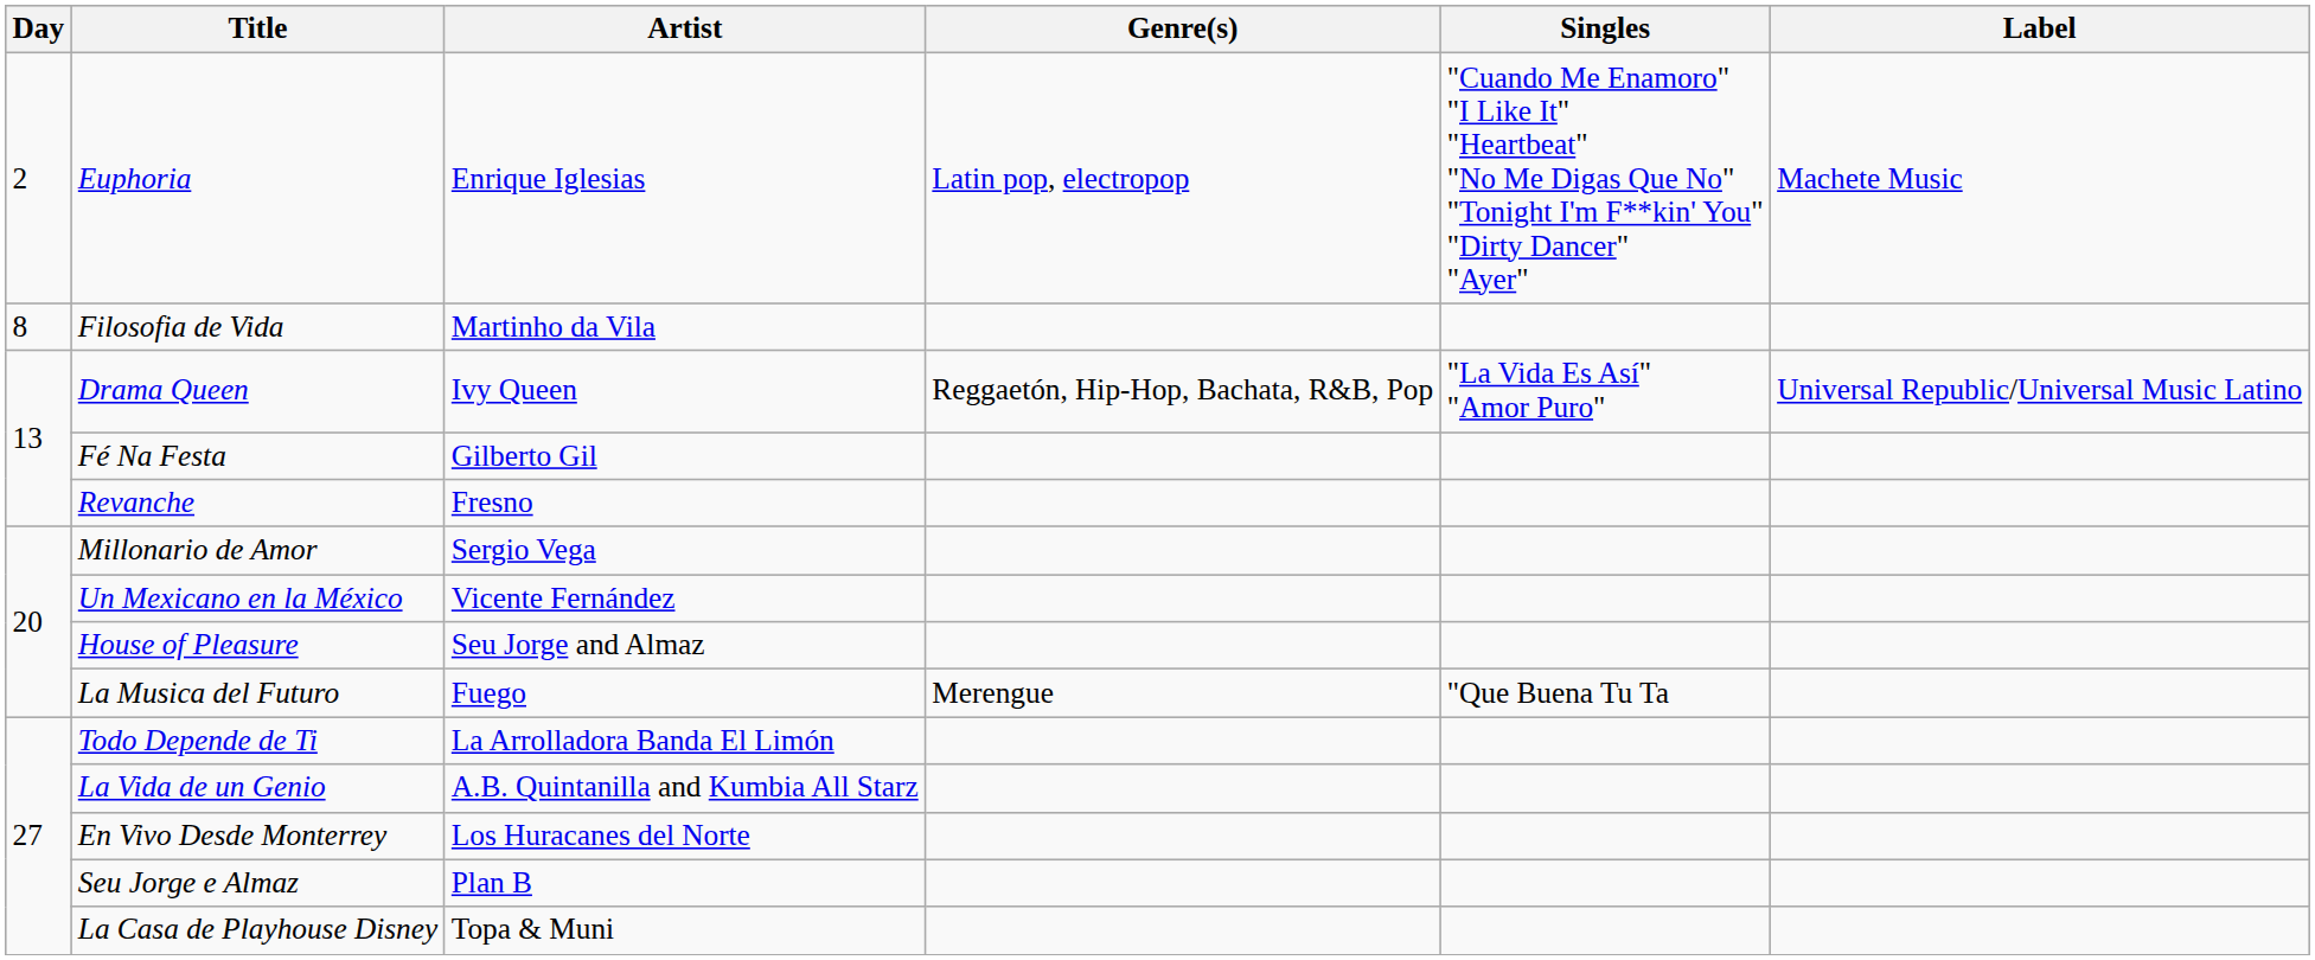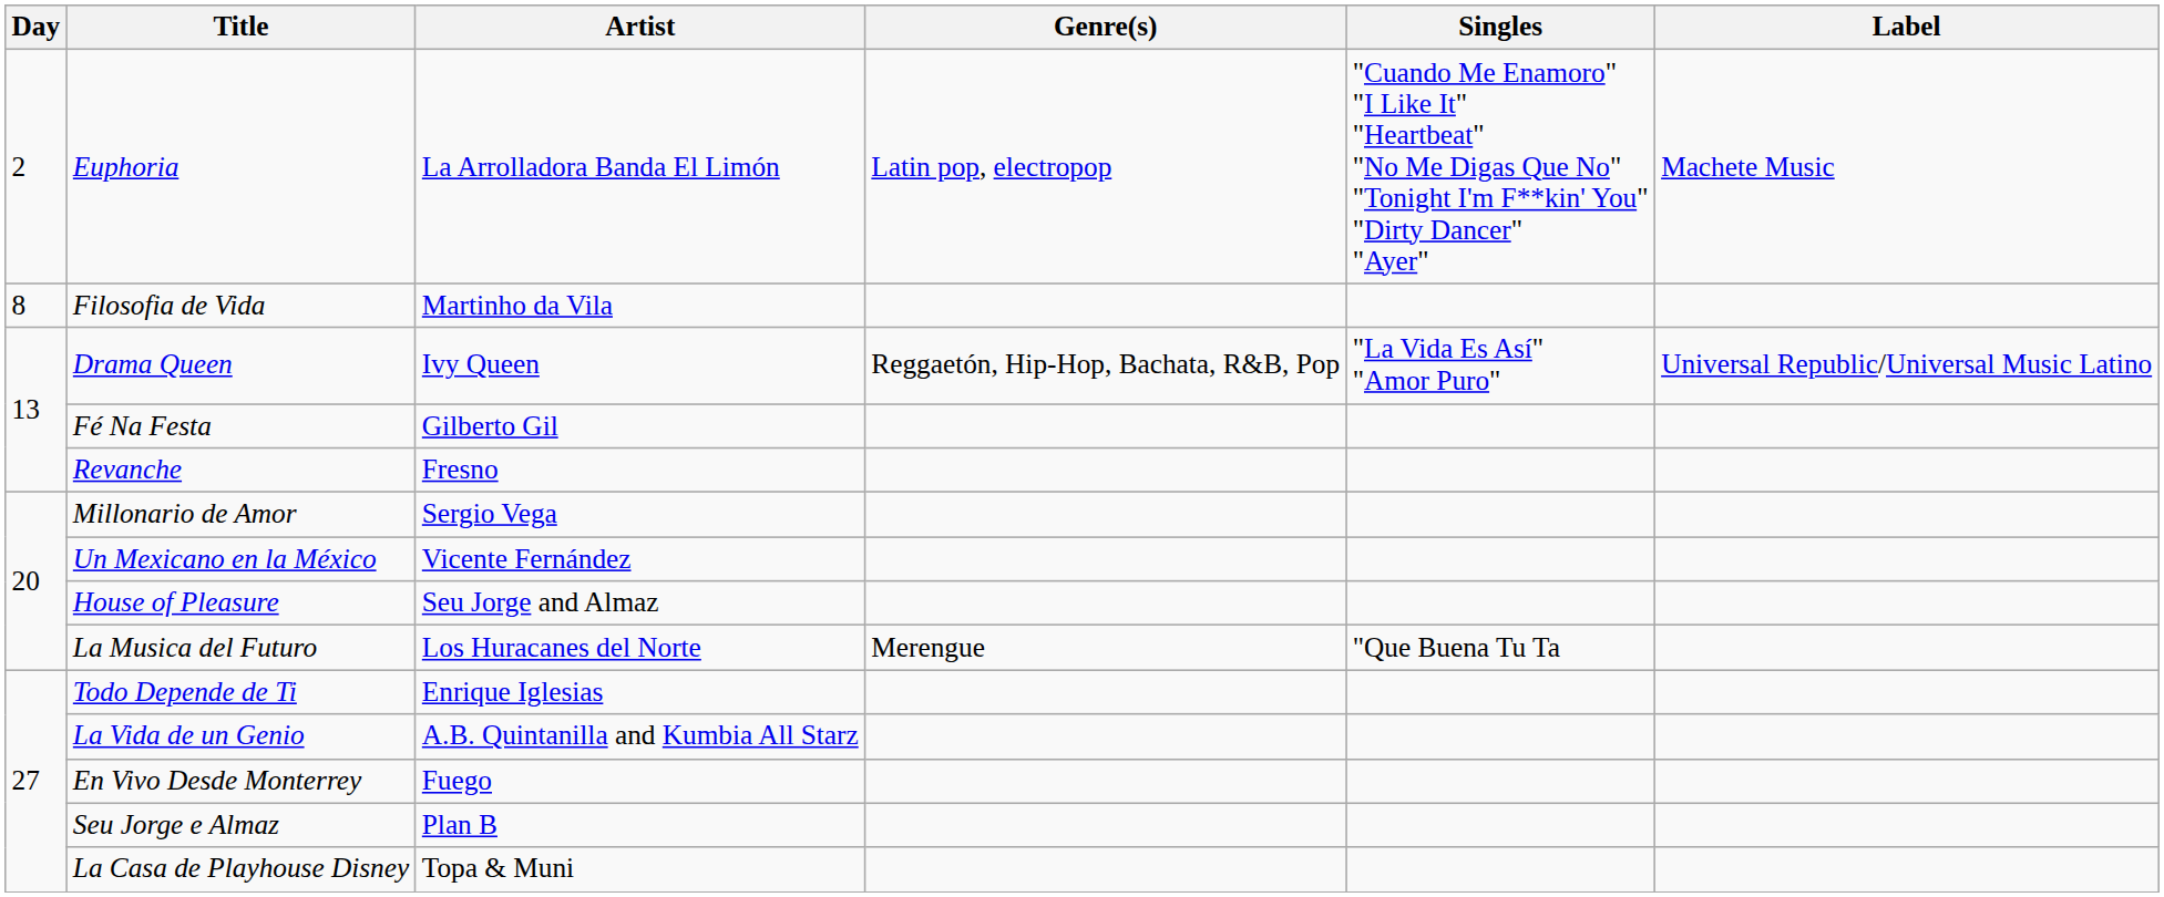Euphoria | Artist: Enrique Iglesias -> La Arrolladora Banda El Limón
La Musica del Futuro | Artist: Fuego -> Los Huracanes del Norte
Todo Depende de Ti | Artist: La Arrolladora Banda El Limón -> Enrique Iglesias
En Vivo Desde Monterrey | Artist: Los Huracanes del Norte -> Fuego
